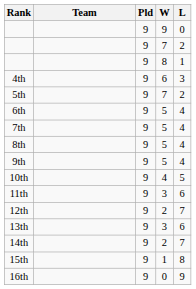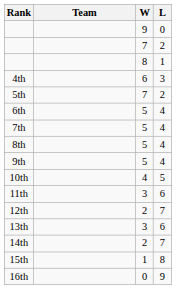- column: Pld | 9 | 9 | 9 | 9 | 9 | 9 | 9 | 9 | 9 | 9 | 9 | 9 | 9 | 9 | 9 | 9
